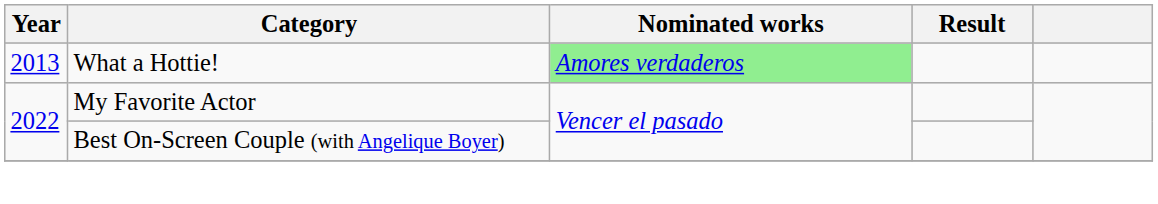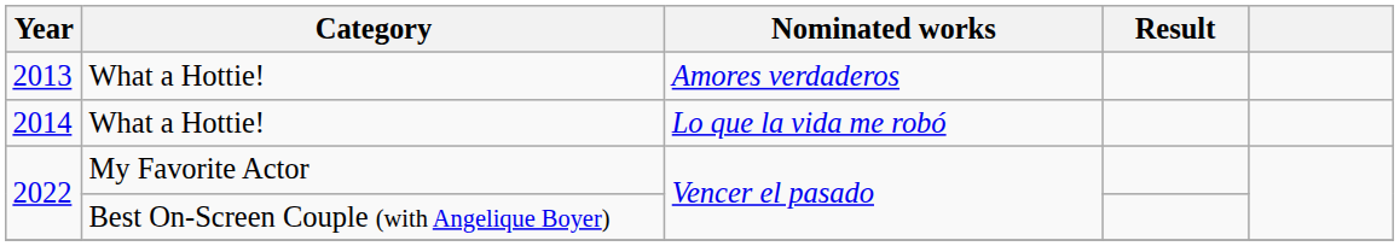2013 | Nominated works: lightgreen background -> no background
+ row: 2014 | What a Hottie! | Lo que la vida me robó
